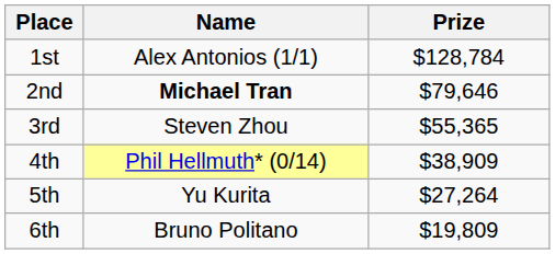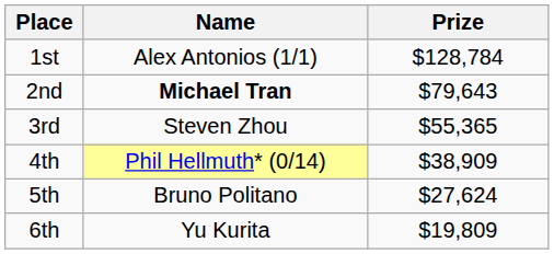2nd | Prize: $79,646 -> $79,643
5th | Name: Yu Kurita -> Bruno Politano
5th | Prize: $27,264 -> $27,624
6th | Name: Bruno Politano -> Yu Kurita
